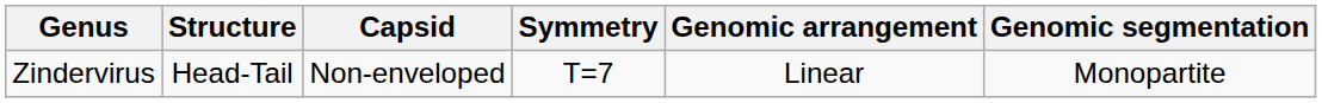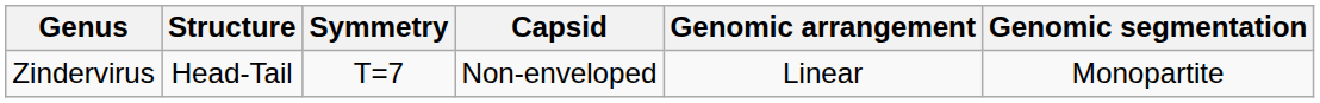columns swapped: Symmetry <-> Capsid
